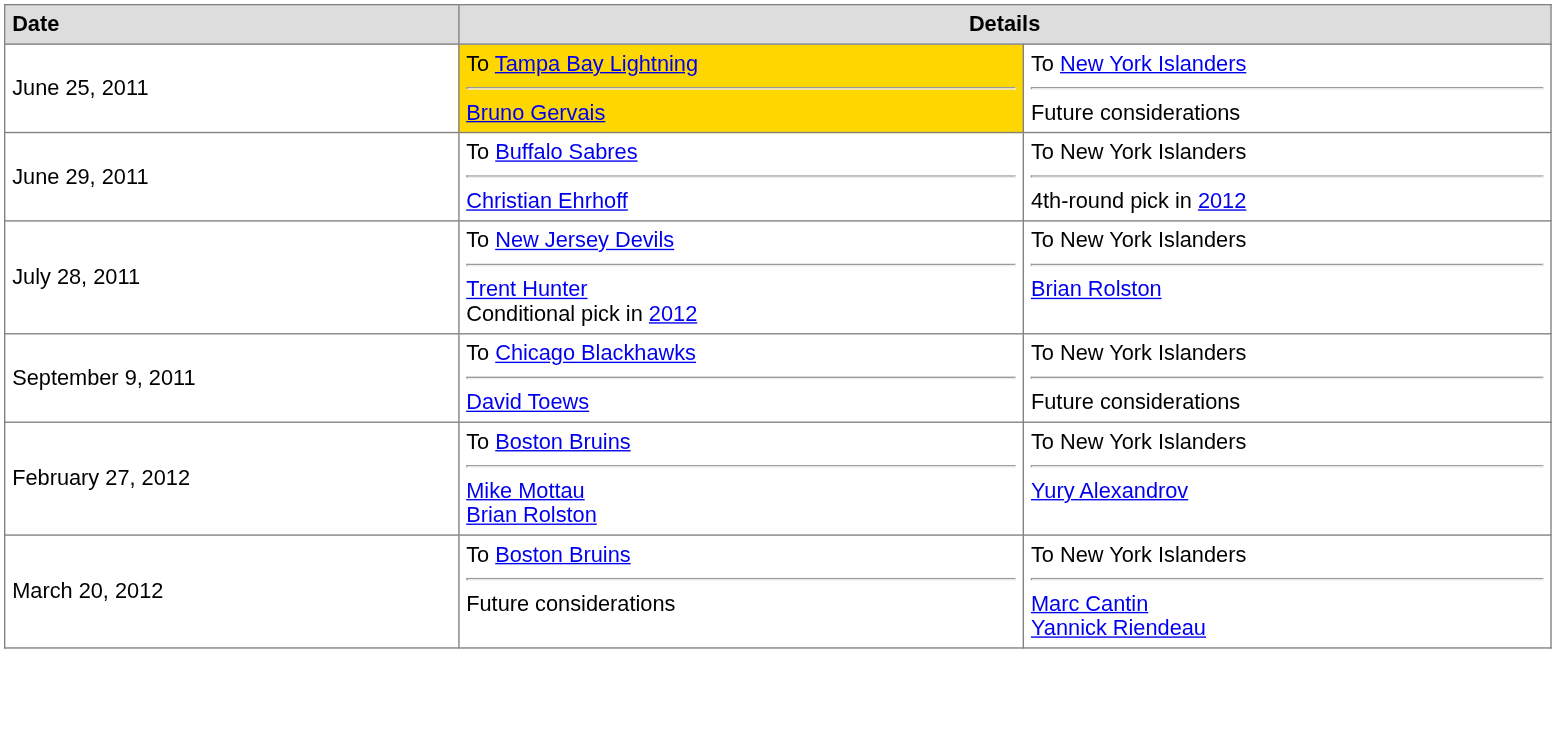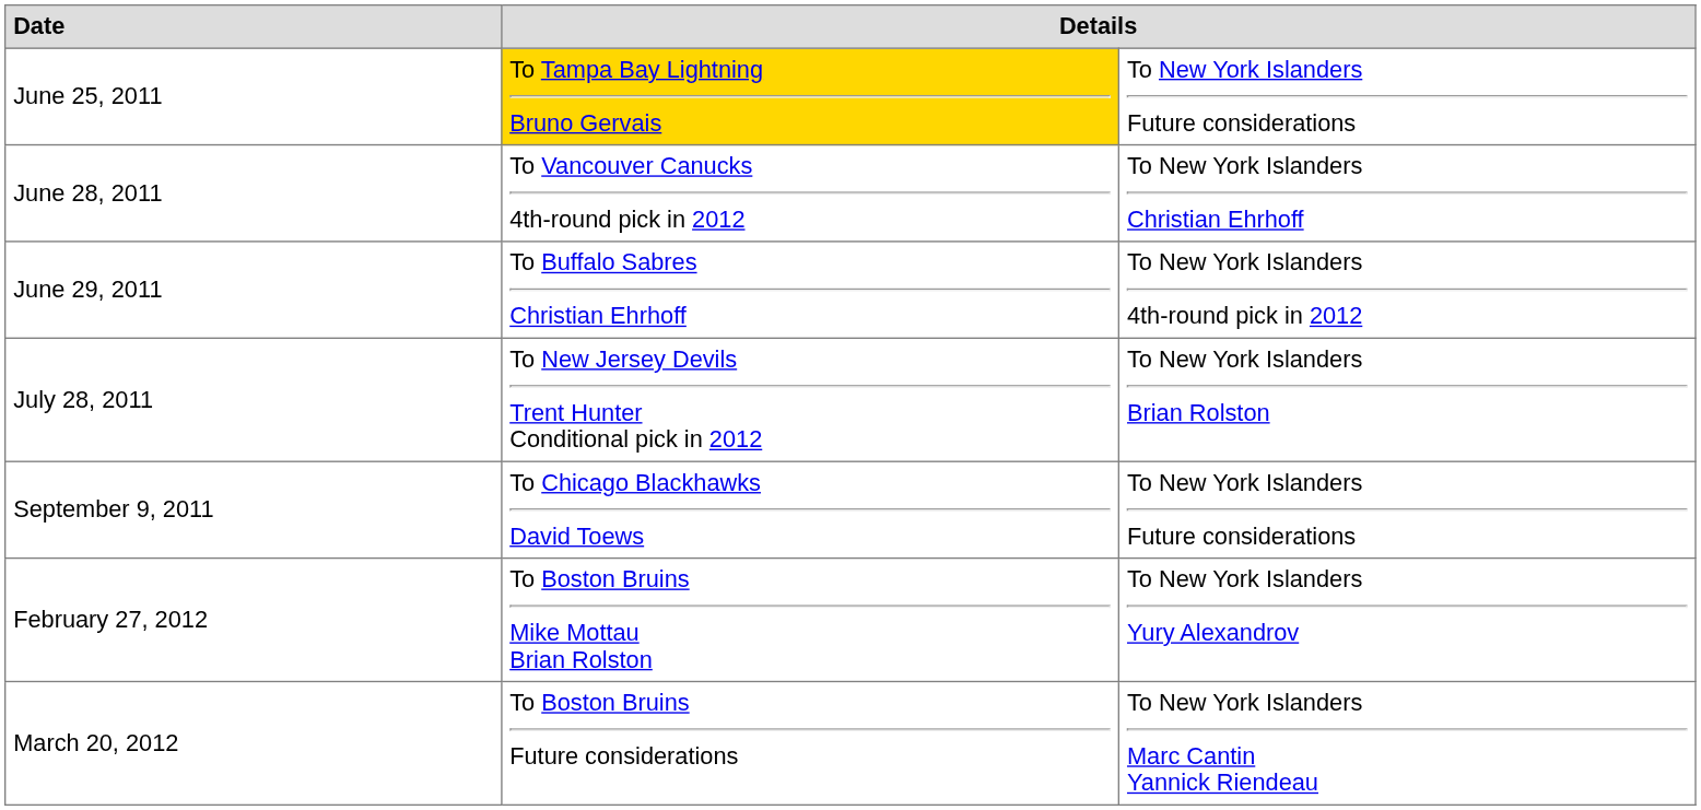+ row: June 28, 2011 | To Vancouver Canucks 4th-round pick in 2012 | To New York Islanders Christian Ehrhoff
